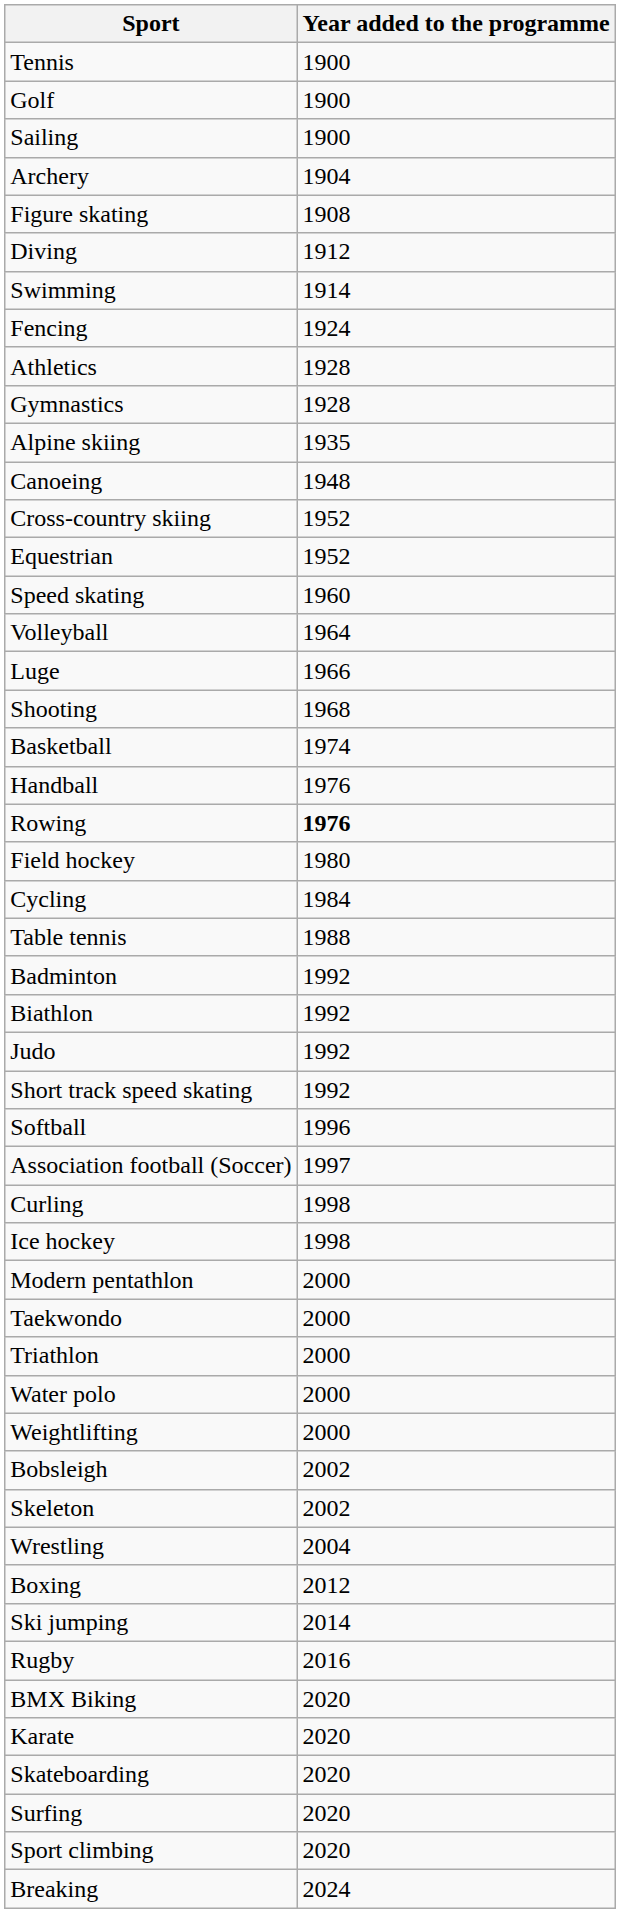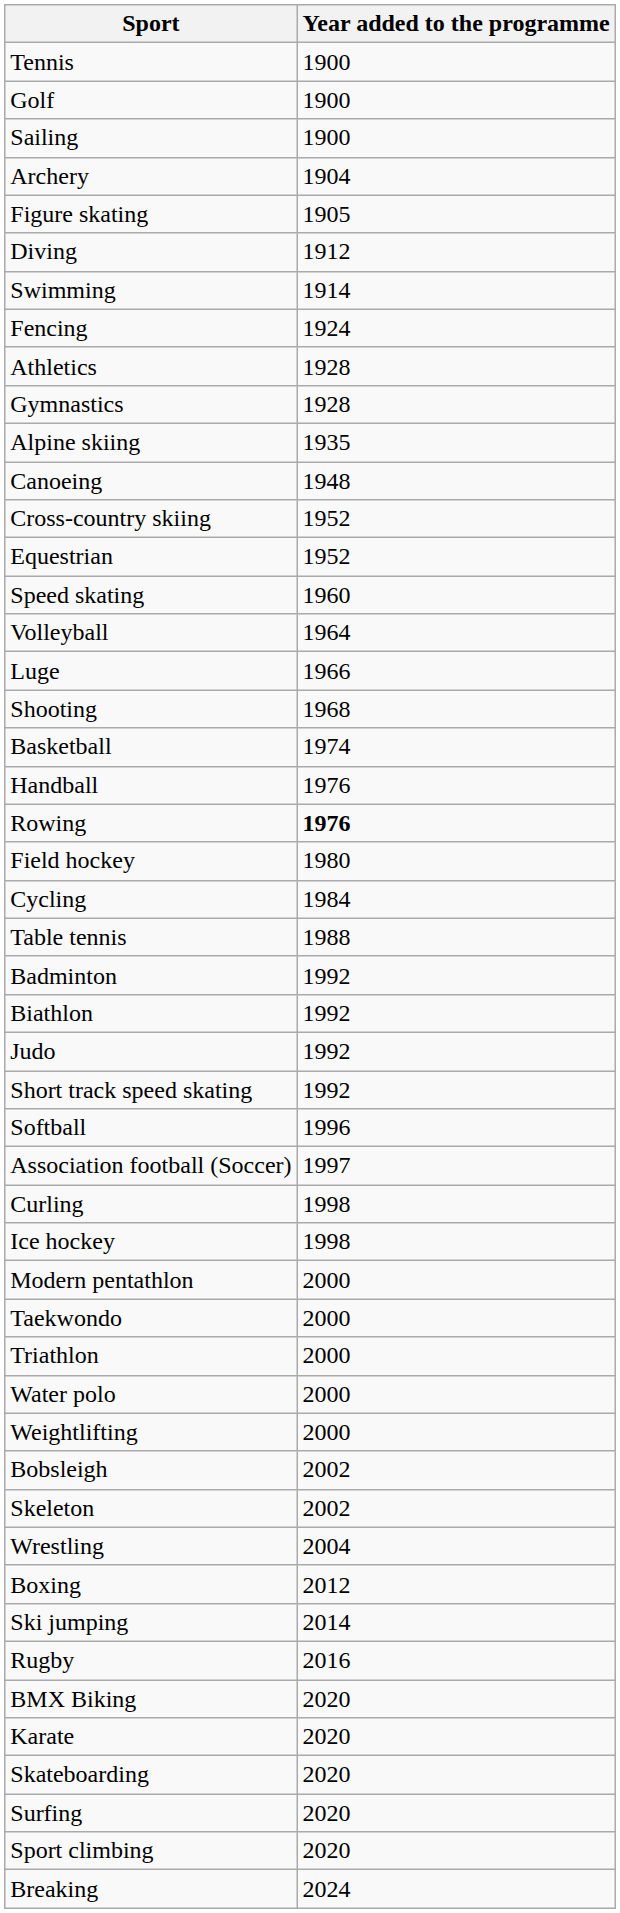Figure skating | Year added to the programme: 1908 -> 1905
